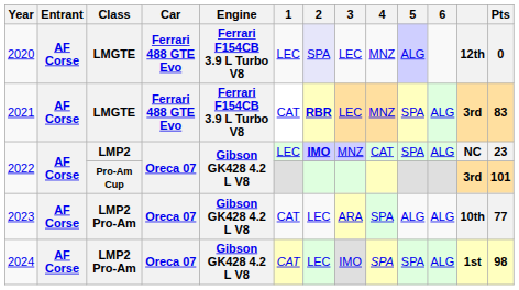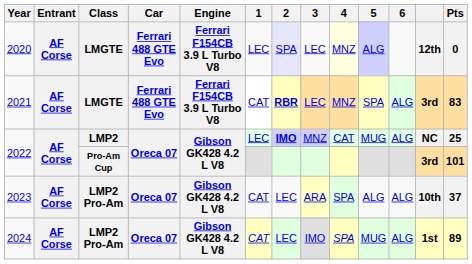2020 | 4: no background -> lightyellow background
2022 / LMP2 | 5: SPA -> MUG
2022 / LMP2 | Pts: 23 -> 25
2023 | Pts: 77 -> 37
2024 | 5: SPA -> MUG
2024 | Pts: 98 -> 89
